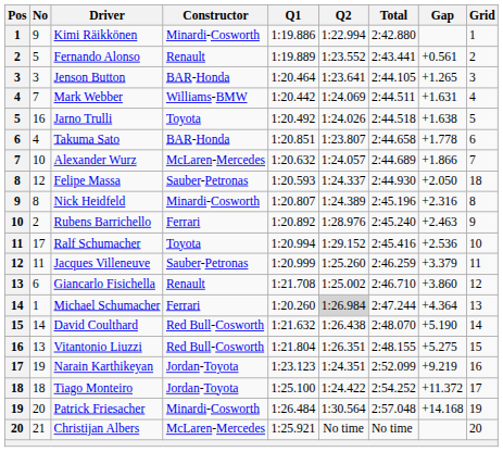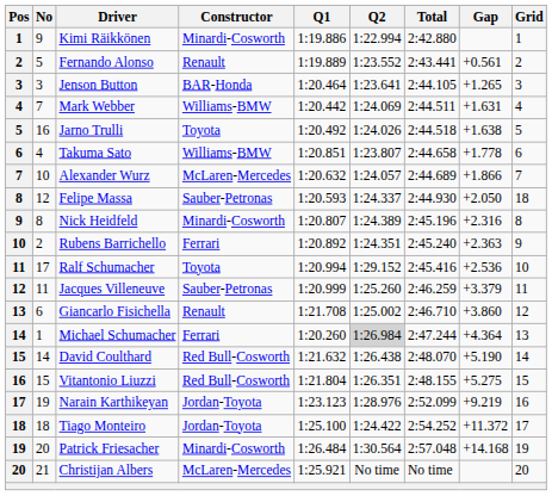Takuma Sato | Constructor: BAR-Honda -> Williams-BMW
Rubens Barrichello | Q2: 1:28.976 -> 1:24.351
Rubens Barrichello | Gap: +2.463 -> +2.363
Vitantonio Liuzzi | No: 13 -> 15
Narain Karthikeyan | Q2: 1:24.351 -> 1:28.976
